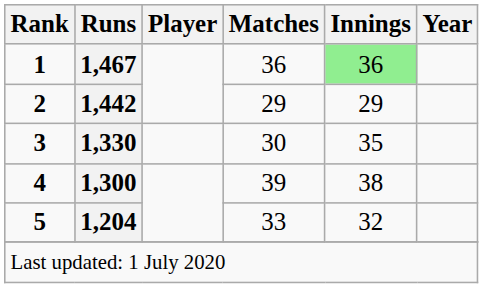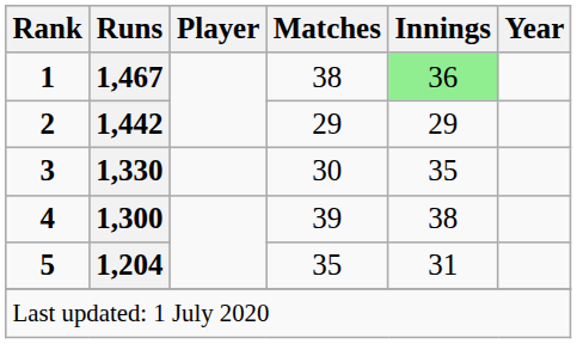1 | Matches: 36 -> 38
5 | Matches: 33 -> 35
5 | Innings: 32 -> 31
